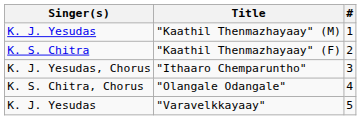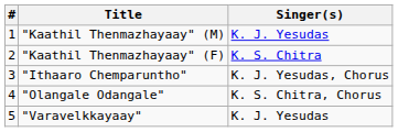columns swapped: # <-> Singer(s)
